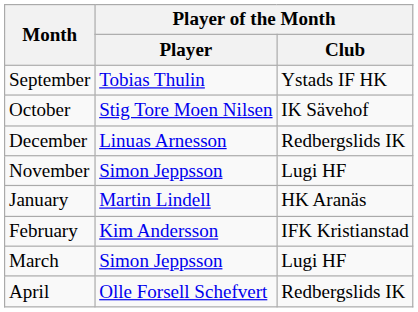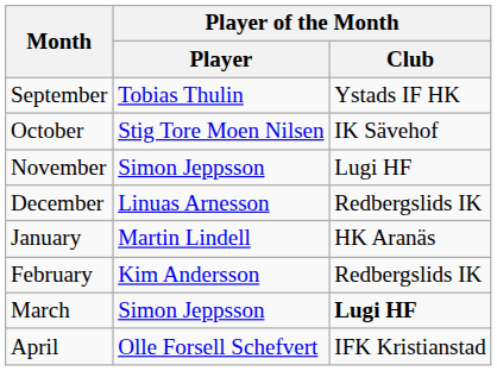rows swapped: November <-> December
February | Player of the Month / Club: IFK Kristianstad -> Redbergslids IK
March | Player of the Month / Club: normal -> bold
April | Player of the Month / Club: Redbergslids IK -> IFK Kristianstad
